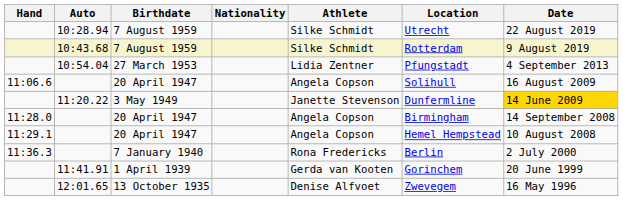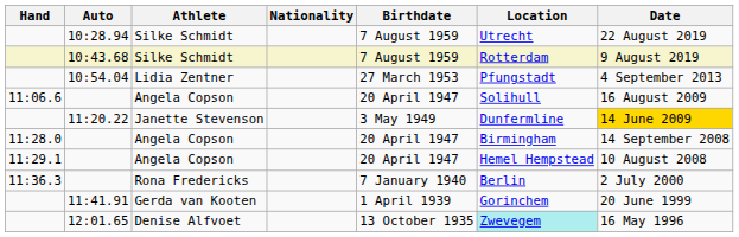columns swapped: Athlete <-> Birthdate
12:01.65 | Location: no background -> paleturquoise background
